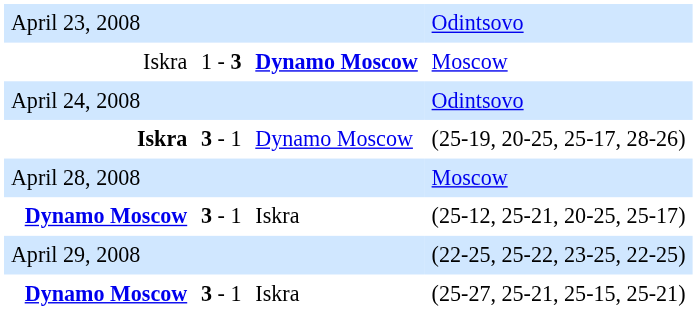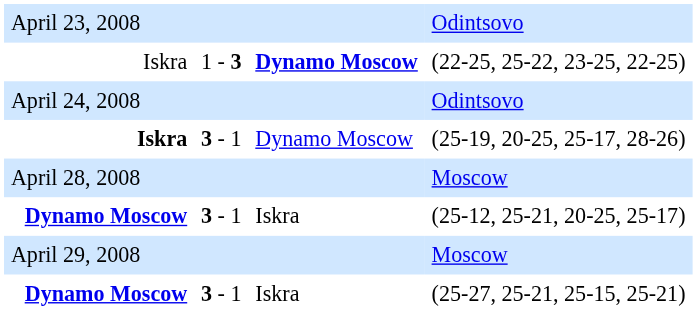Iskra / 1 - 3 | column 5: Moscow -> (22-25, 25-22, 23-25, 22-25)
April 29, 2008 | column 5: (22-25, 25-22, 23-25, 22-25) -> Moscow
